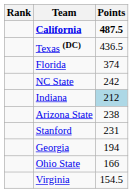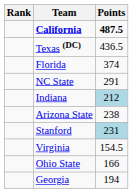NC State | Points: 242 -> 291
Stanford | Points: no background -> lightblue background
rows swapped: Georgia <-> Virginia
